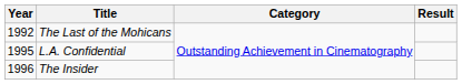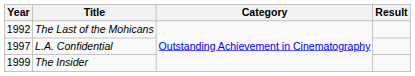L.A. Confidential | Year: 1995 -> 1997
The Insider | Year: 1996 -> 1999
